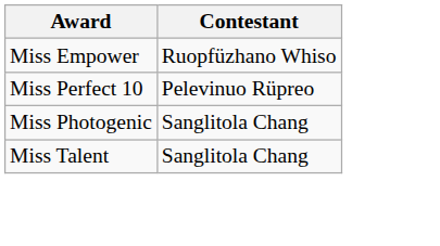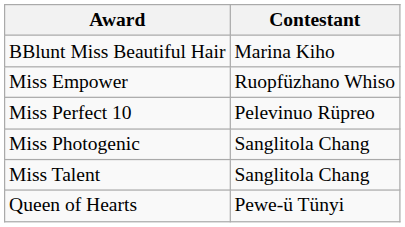+ row: BBlunt Miss Beautiful Hair | Marina Kiho
+ row: Queen of Hearts | Pewe-ü Tünyi
